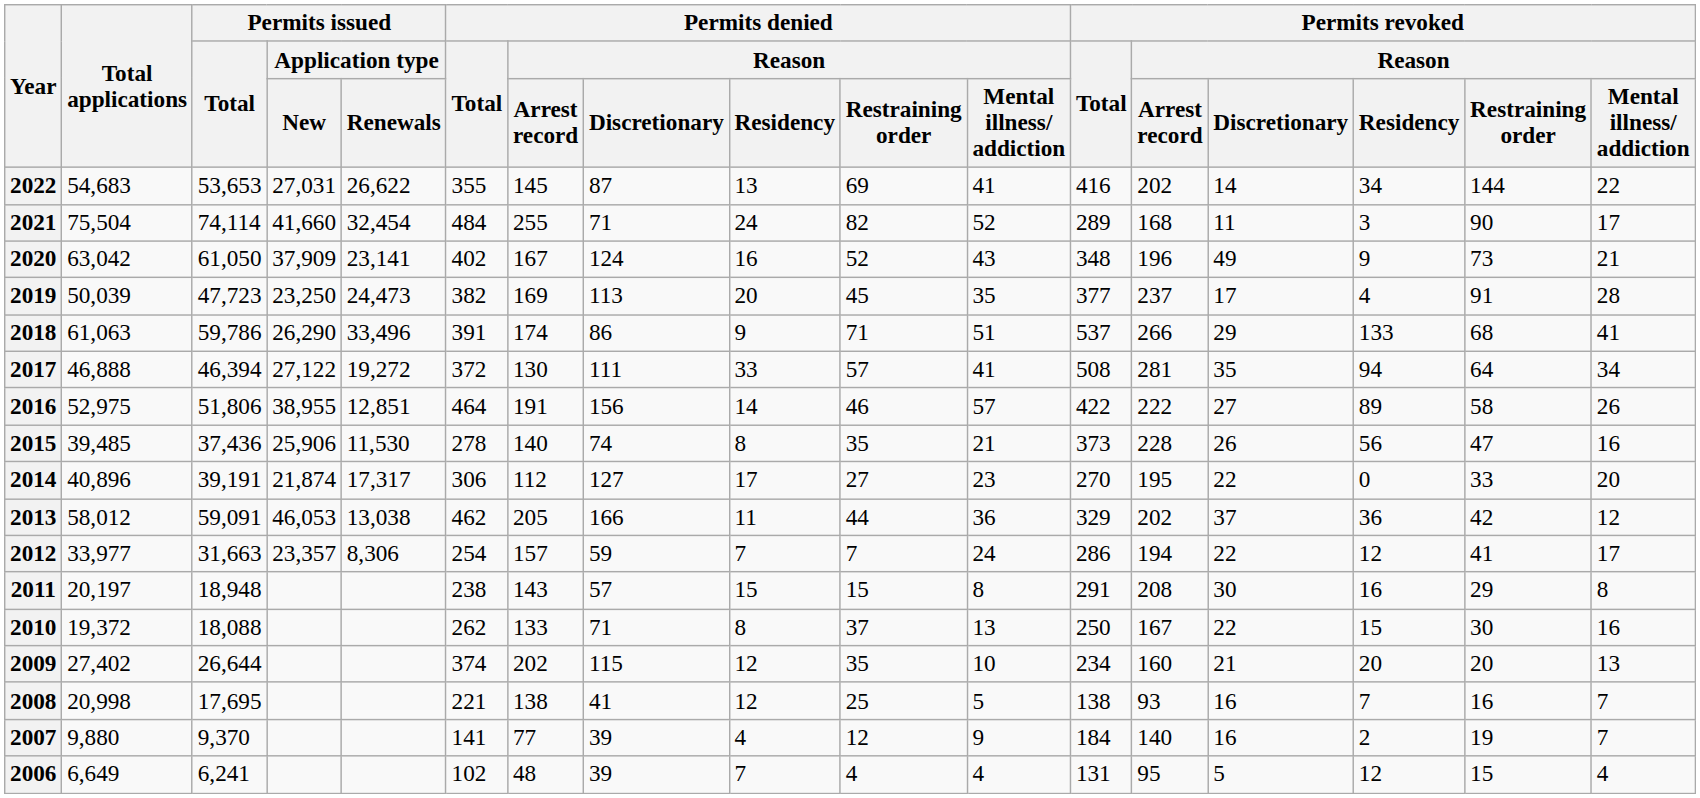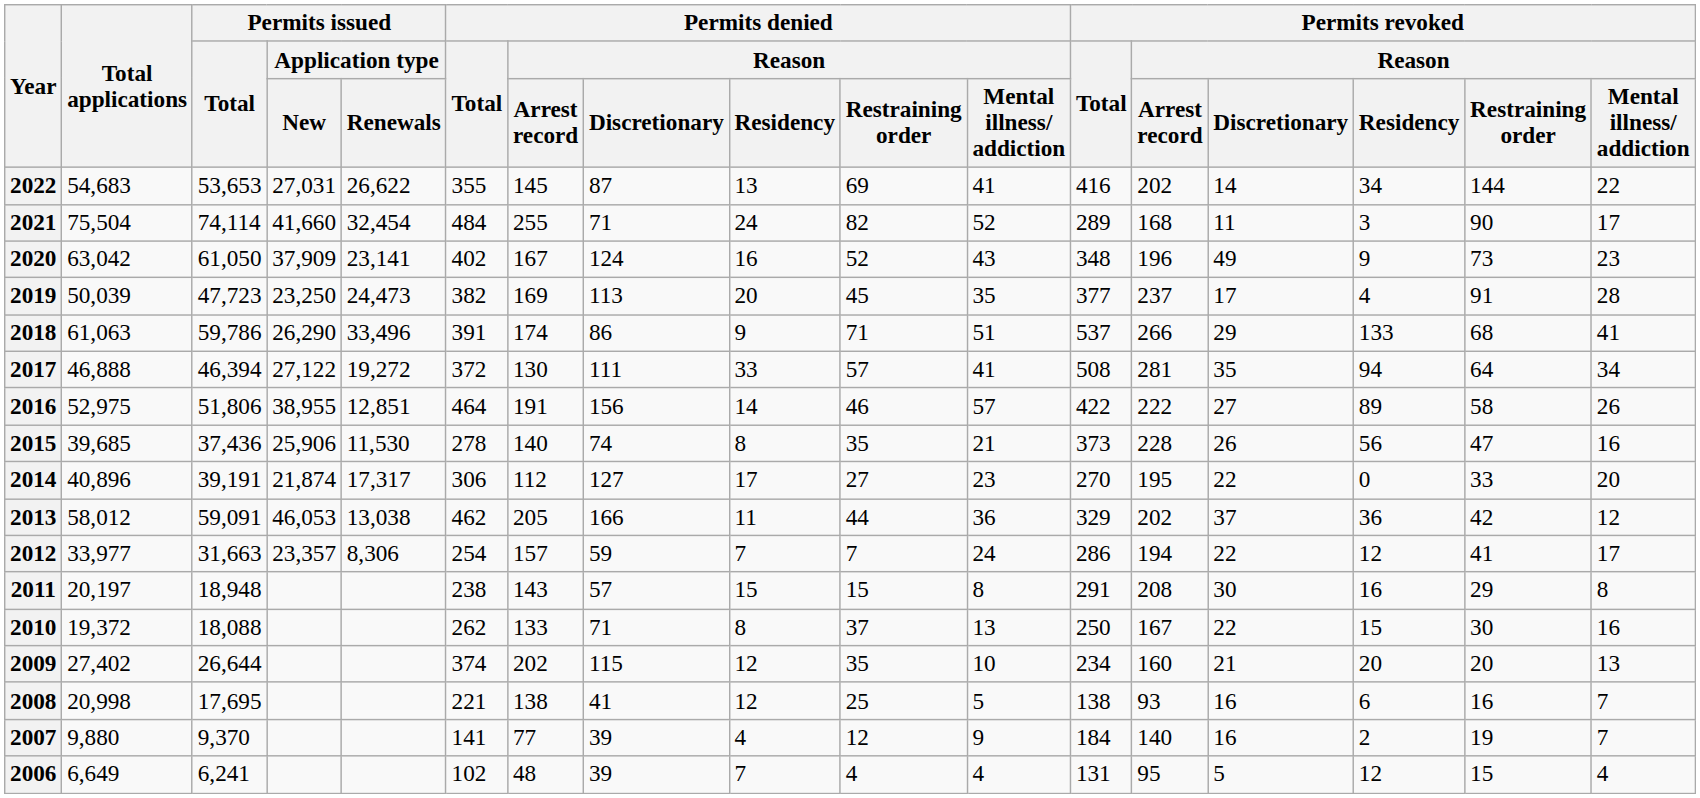2020 | Permits revoked / Reason / Mental illness/ addiction: 21 -> 23
2015 | Total applications: 39,485 -> 39,685
2008 | Permits revoked / Reason / Residency: 7 -> 6
